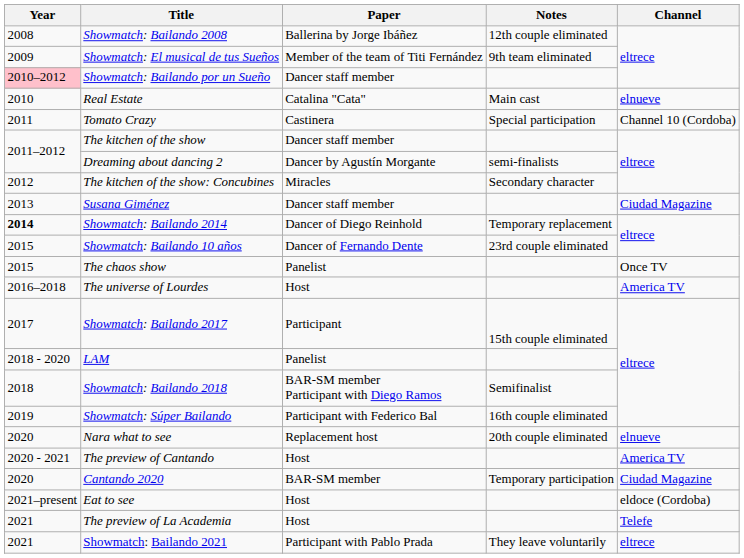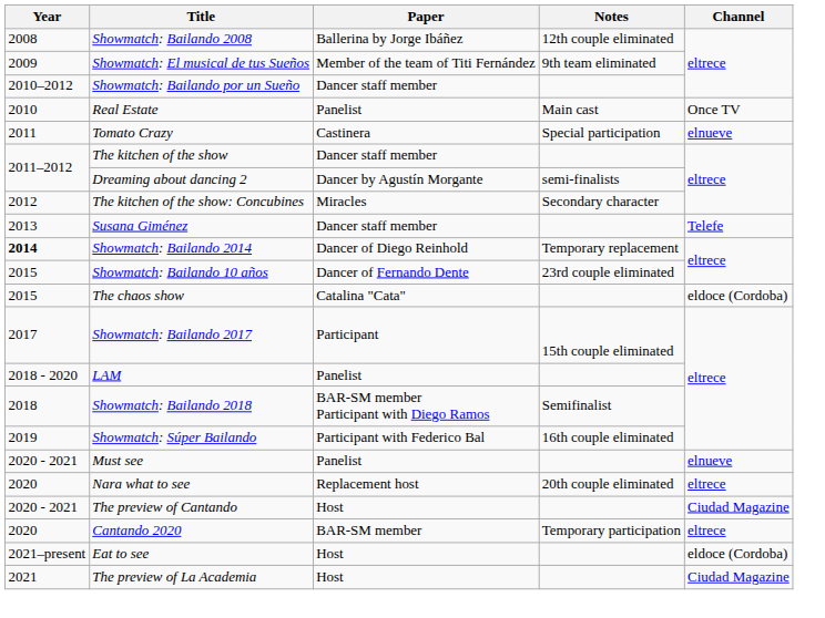Showmatch: Bailando por un Sueño | Year: pink background -> no background
Real Estate | Paper: Catalina "Cata" -> Panelist
Real Estate | Channel: elnueve -> Once TV
Tomato Crazy | Channel: Channel 10 (Cordoba) -> elnueve
Susana Giménez | Channel: Ciudad Magazine -> Telefe
The chaos show | Paper: Panelist -> Catalina "Cata"
The chaos show | Channel: Once TV -> eldoce (Cordoba)
- row: 2016–2018 | The universe of Lourdes | Host | America TV
+ row: 2020 - 2021 | Must see | Panelist | elnueve
Nara what to see | Channel: elnueve -> eltrece
The preview of Cantando | Channel: America TV -> Ciudad Magazine
Cantando 2020 | Channel: Ciudad Magazine -> eltrece
The preview of La Academia | Channel: Telefe -> Ciudad Magazine
- row: 2021 | Showmatch: Bailando 2021 | Participant with Pablo Prada | They leave voluntarily | eltrece
